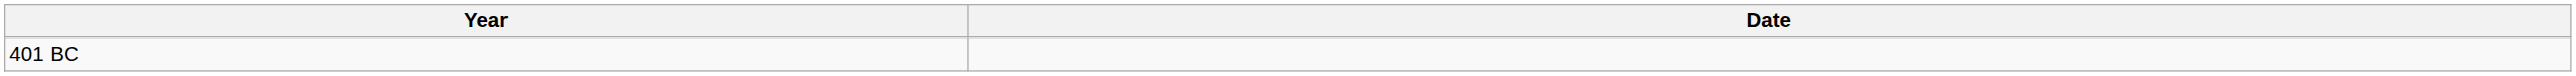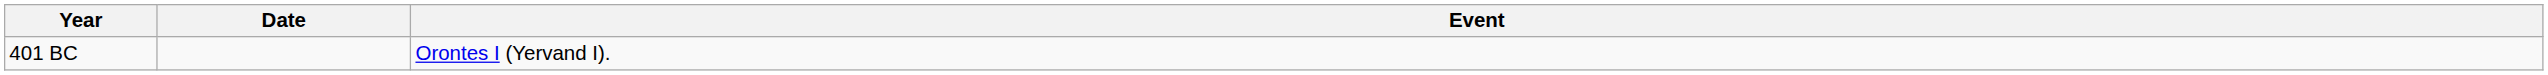+ column: Event | Orontes I (Yervand I).
